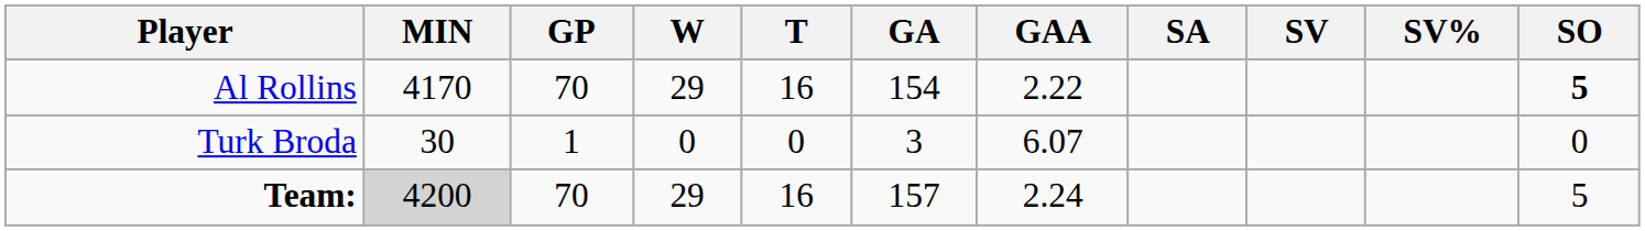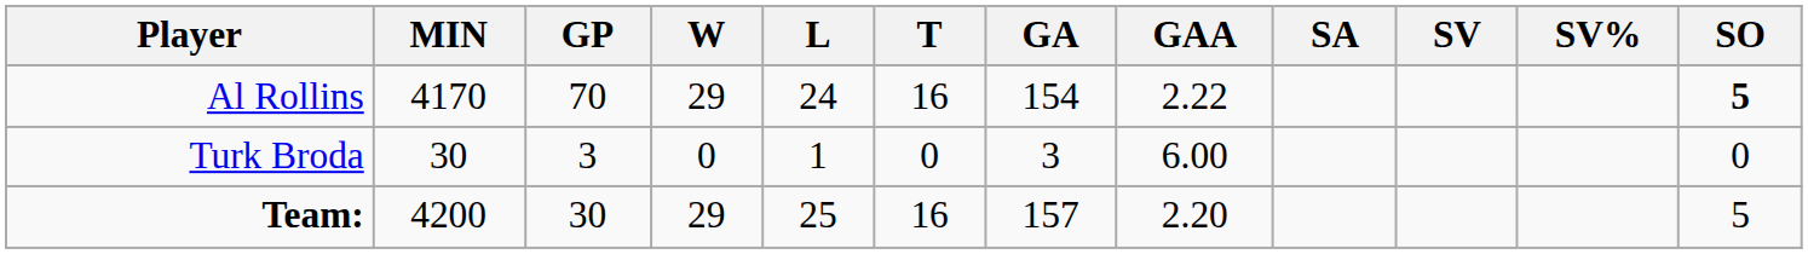+ column: L | 24 | 1 | 25
Turk Broda | GP: 1 -> 3
Turk Broda | GAA: 6.07 -> 6.00
Team: | MIN: lightgrey background -> no background
Team: | GP: 70 -> 30
Team: | GAA: 2.24 -> 2.20
